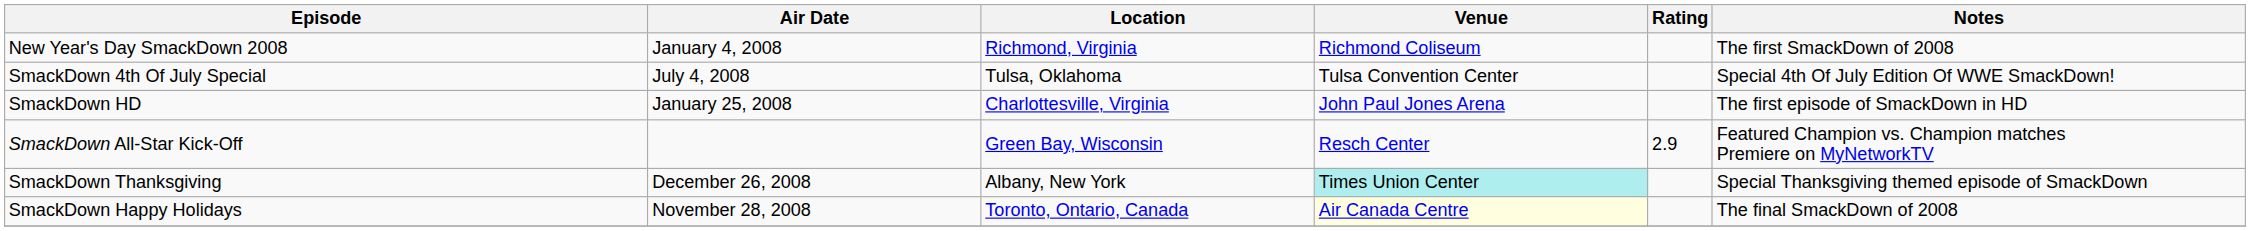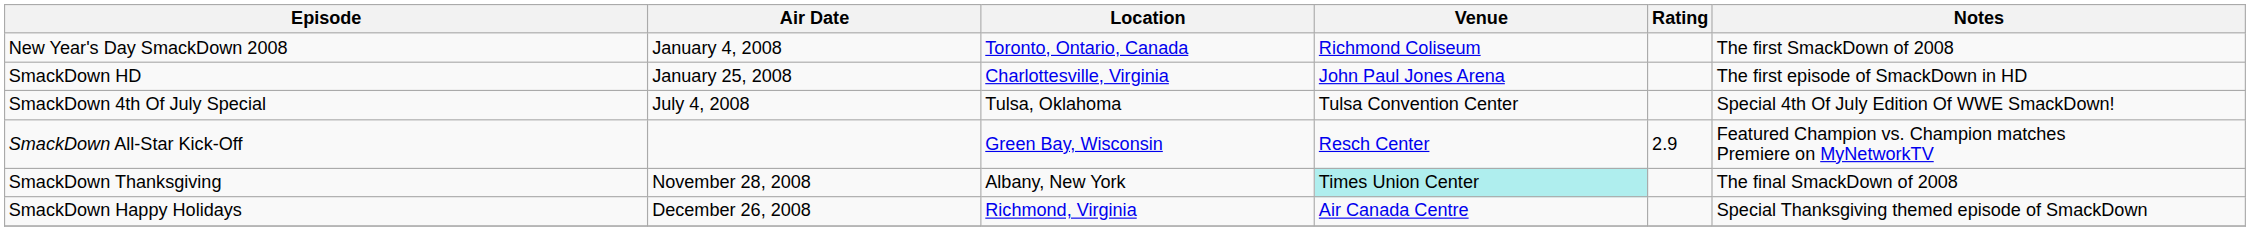New Year's Day SmackDown 2008 | Location: Richmond, Virginia -> Toronto, Ontario, Canada
rows swapped: SmackDown HD <-> SmackDown 4th Of July Special
SmackDown Thanksgiving | Air Date: December 26, 2008 -> November 28, 2008
SmackDown Thanksgiving | Notes: Special Thanksgiving themed episode of SmackDown -> The final SmackDown of 2008
SmackDown Happy Holidays | Air Date: November 28, 2008 -> December 26, 2008
SmackDown Happy Holidays | Location: Toronto, Ontario, Canada -> Richmond, Virginia
SmackDown Happy Holidays | Venue: lightyellow background -> no background
SmackDown Happy Holidays | Notes: The final SmackDown of 2008 -> Special Thanksgiving themed episode of SmackDown
